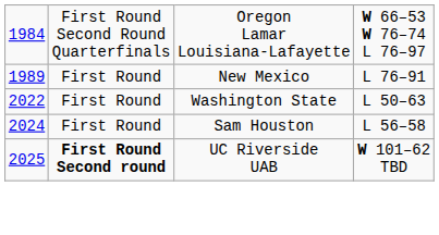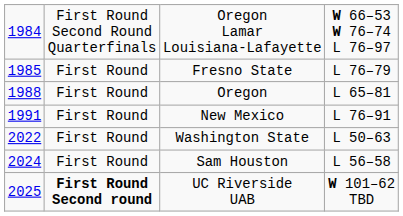+ row: 1985 | First Round | Fresno State | L 76–79
+ row: 1988 | First Round | Oregon | L 65–81
New Mexico | column 1: 1989 -> 1991
